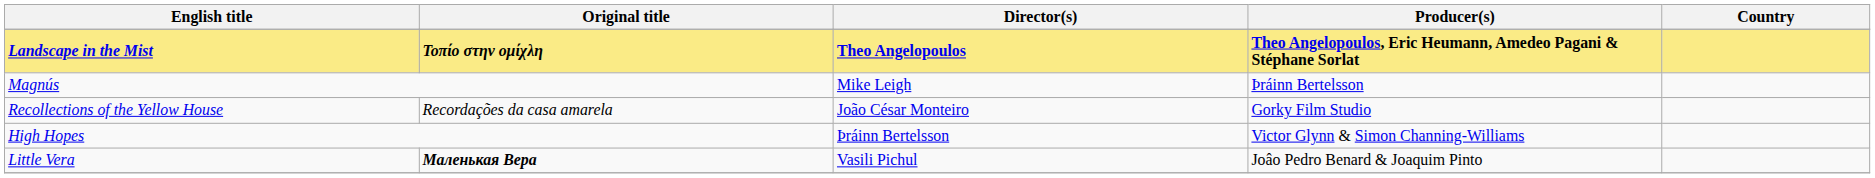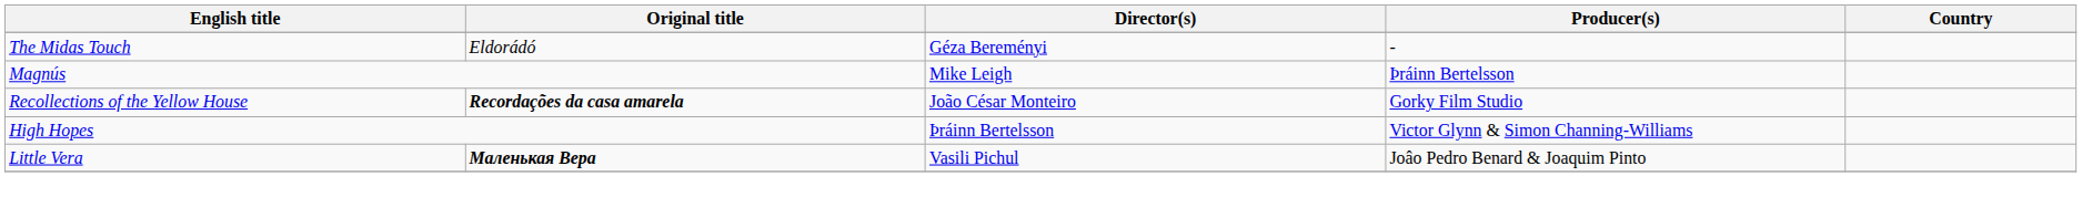- row: Landscape in the Mist | Τοπίο στην ομίχλη | Theo Angelopoulos | Theo Angelopoulos, Eric Heumann, Amedeo Pagani & Stéphane Sorlat
+ row: The Midas Touch | Eldorádó | Géza Bereményi | -
Recollections of the Yellow House | Original title: normal -> bold
